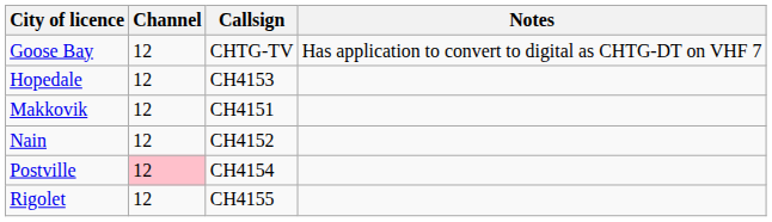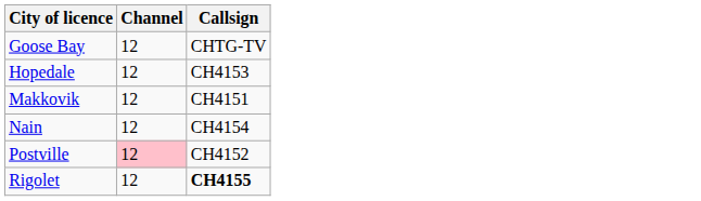- column: Notes | Has application to convert to digital as CHTG-DT on VHF 7
Nain | Callsign: CH4152 -> CH4154
Postville | Callsign: CH4154 -> CH4152
Rigolet | Callsign: normal -> bold
